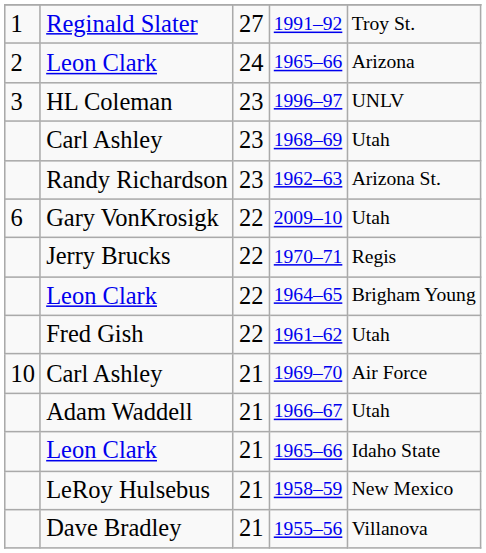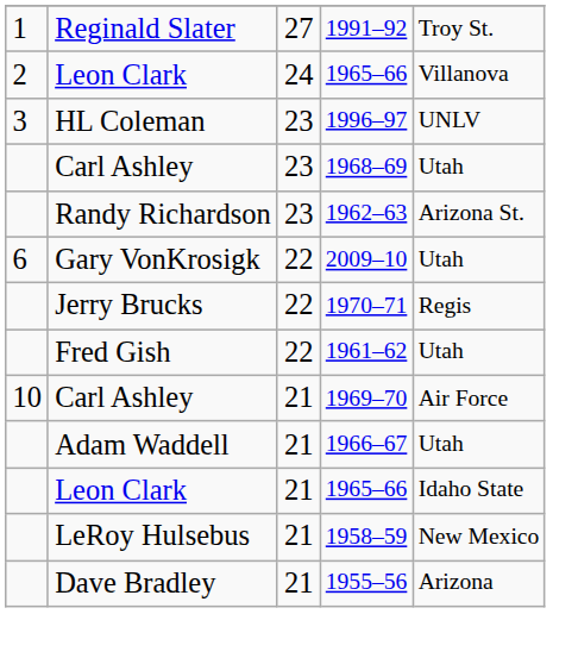2 / 1965–66 | column 5: Arizona -> Villanova
- row: Leon Clark | 22 | 1964–65 | Brigham Young
1955–56 | column 5: Villanova -> Arizona
